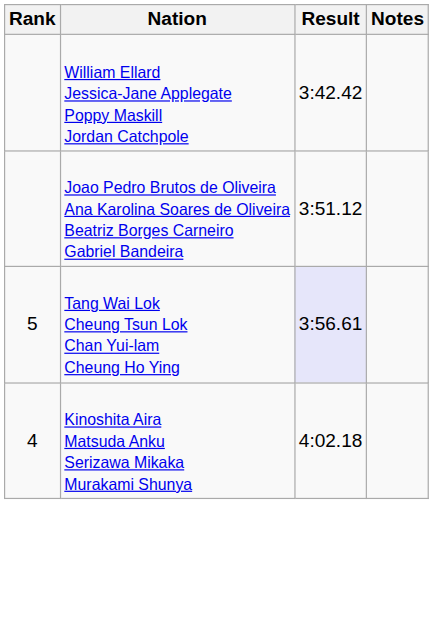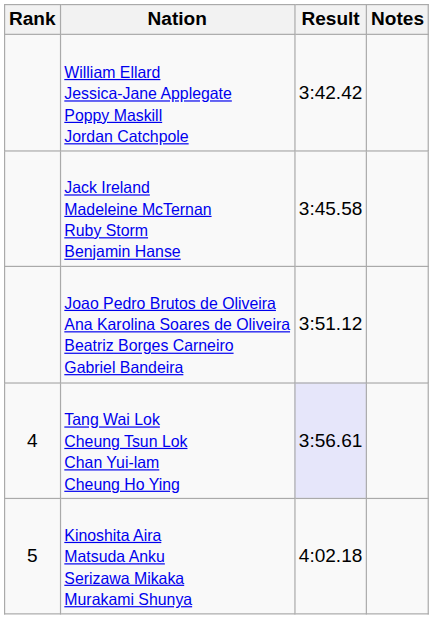+ row: Jack Ireland Madeleine McTernan Ruby Storm Benjamin Hanse | 3:45.58
Tang Wai Lok Cheung Tsun Lok Chan Yui-lam Cheung Ho Ying | Rank: 5 -> 4
Kinoshita Aira Matsuda Anku Serizawa Mikaka Murakami Shunya | Rank: 4 -> 5
